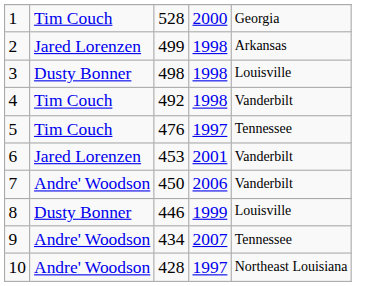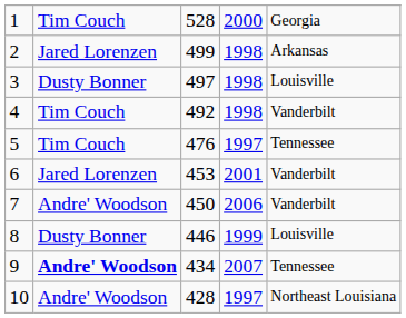3 | column 3: 498 -> 497
9 | column 2: normal -> bold
